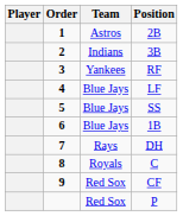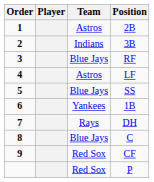columns swapped: Order <-> Player
RF | Team: Yankees -> Blue Jays
LF | Team: Blue Jays -> Astros
1B | Team: Blue Jays -> Yankees
C | Team: Royals -> Blue Jays
